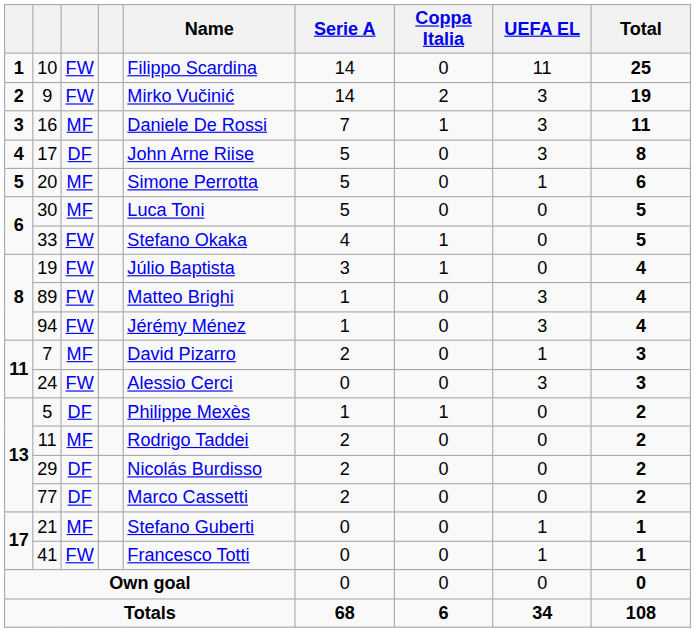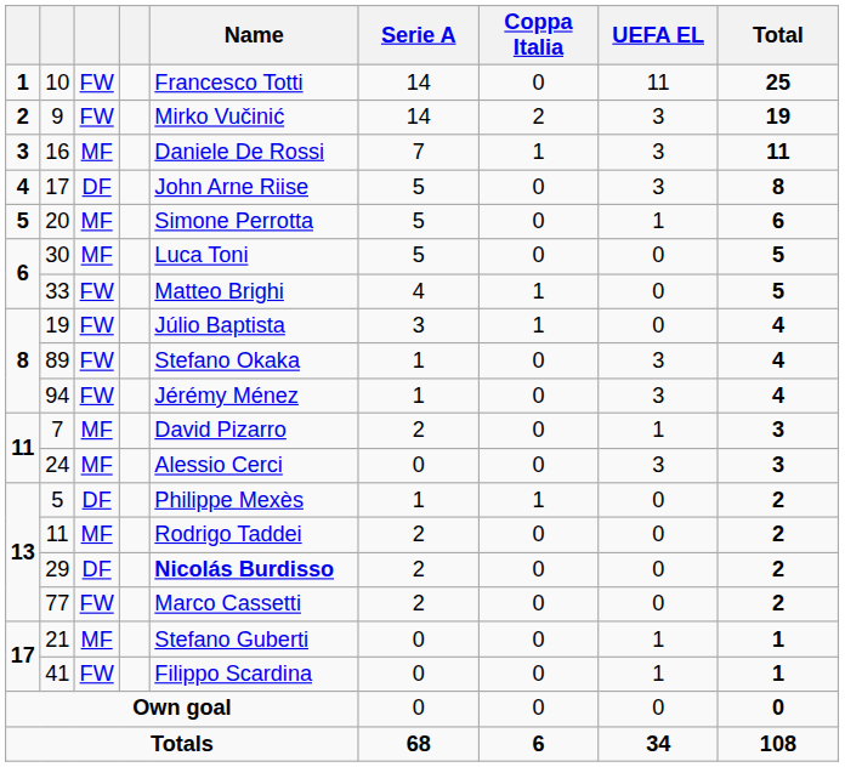10 | Name: Filippo Scardina -> Francesco Totti
33 | Name: Stefano Okaka -> Matteo Brighi
89 | Name: Matteo Brighi -> Stefano Okaka
24 | column 3: FW -> MF
29 | Name: normal -> bold
77 | column 3: DF -> FW
41 | Name: Francesco Totti -> Filippo Scardina
